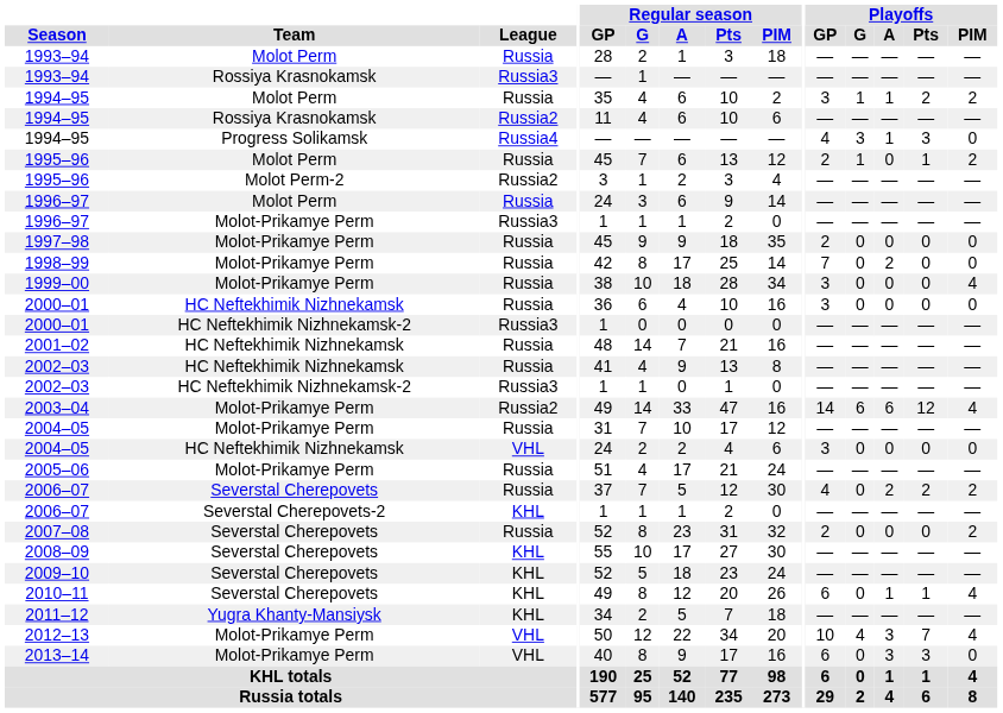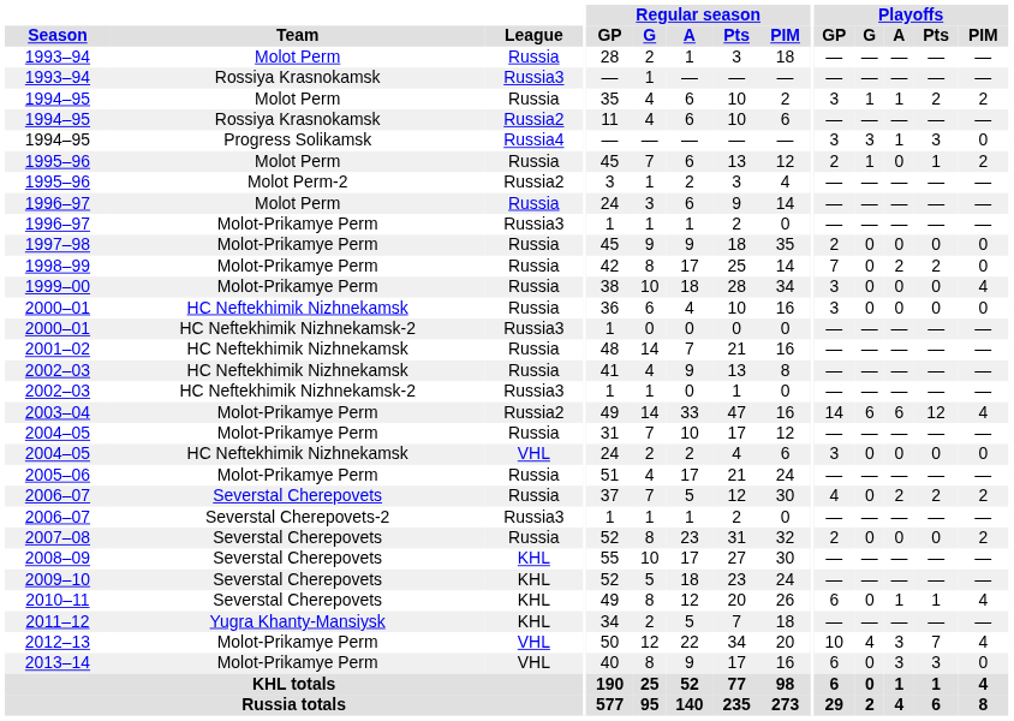1994–95 / Progress Solikamsk | Playoffs / GP: 4 -> 3
1998–99 | Playoffs / Pts: 0 -> 2
2006–07 / Severstal Cherepovets-2 | League: KHL -> Russia3
